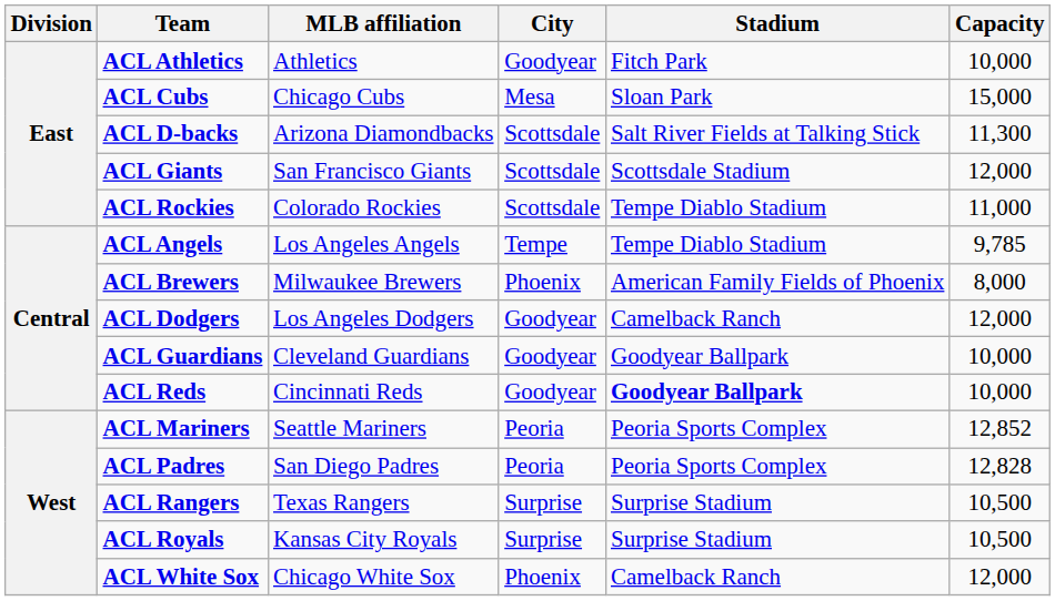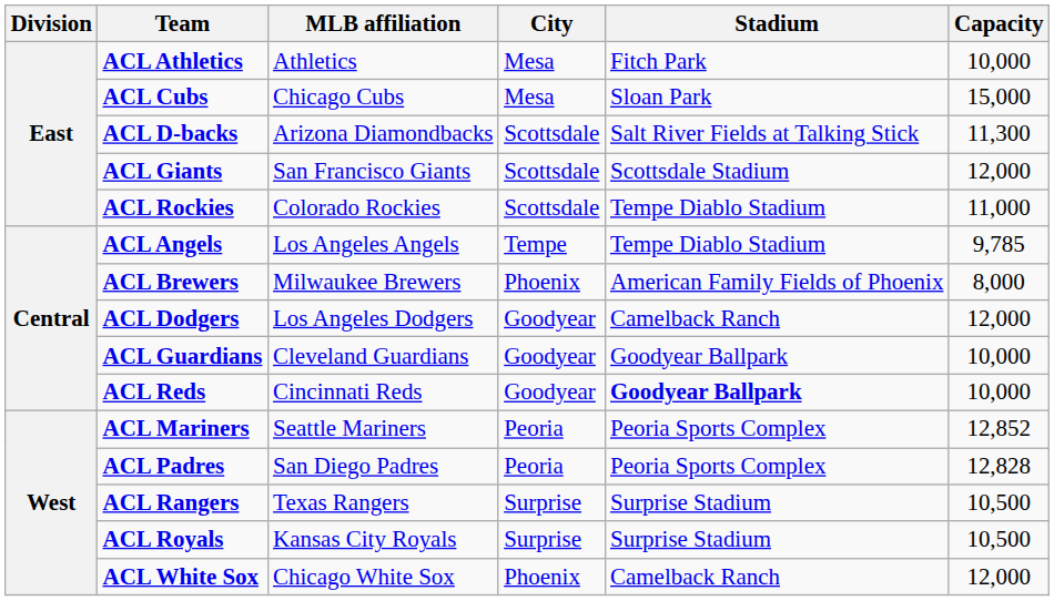ACL Athletics | City: Goodyear -> Mesa
